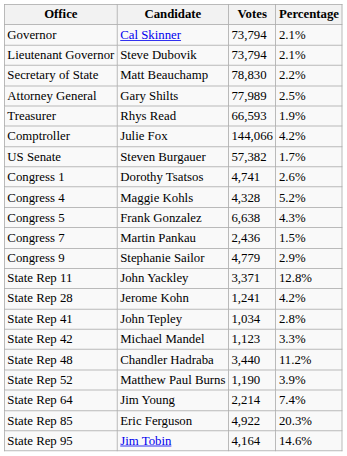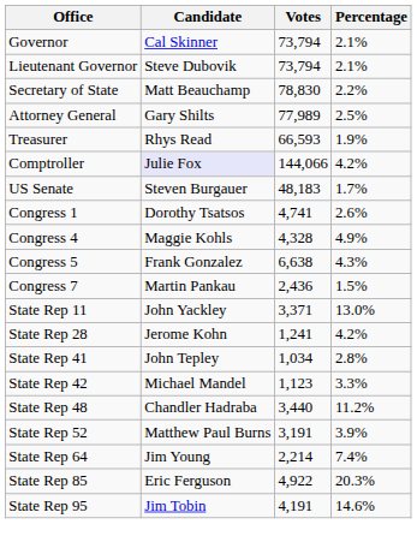Comptroller | Candidate: no background -> lavender background
US Senate | Votes: 57,382 -> 48,183
Congress 4 | Percentage: 5.2% -> 4.9%
- row: Congress 9 | Stephanie Sailor | 4,779 | 2.9%
State Rep 11 | Percentage: 12.8% -> 13.0%
State Rep 52 | Votes: 1,190 -> 3,191
State Rep 95 | Votes: 4,164 -> 4,191
